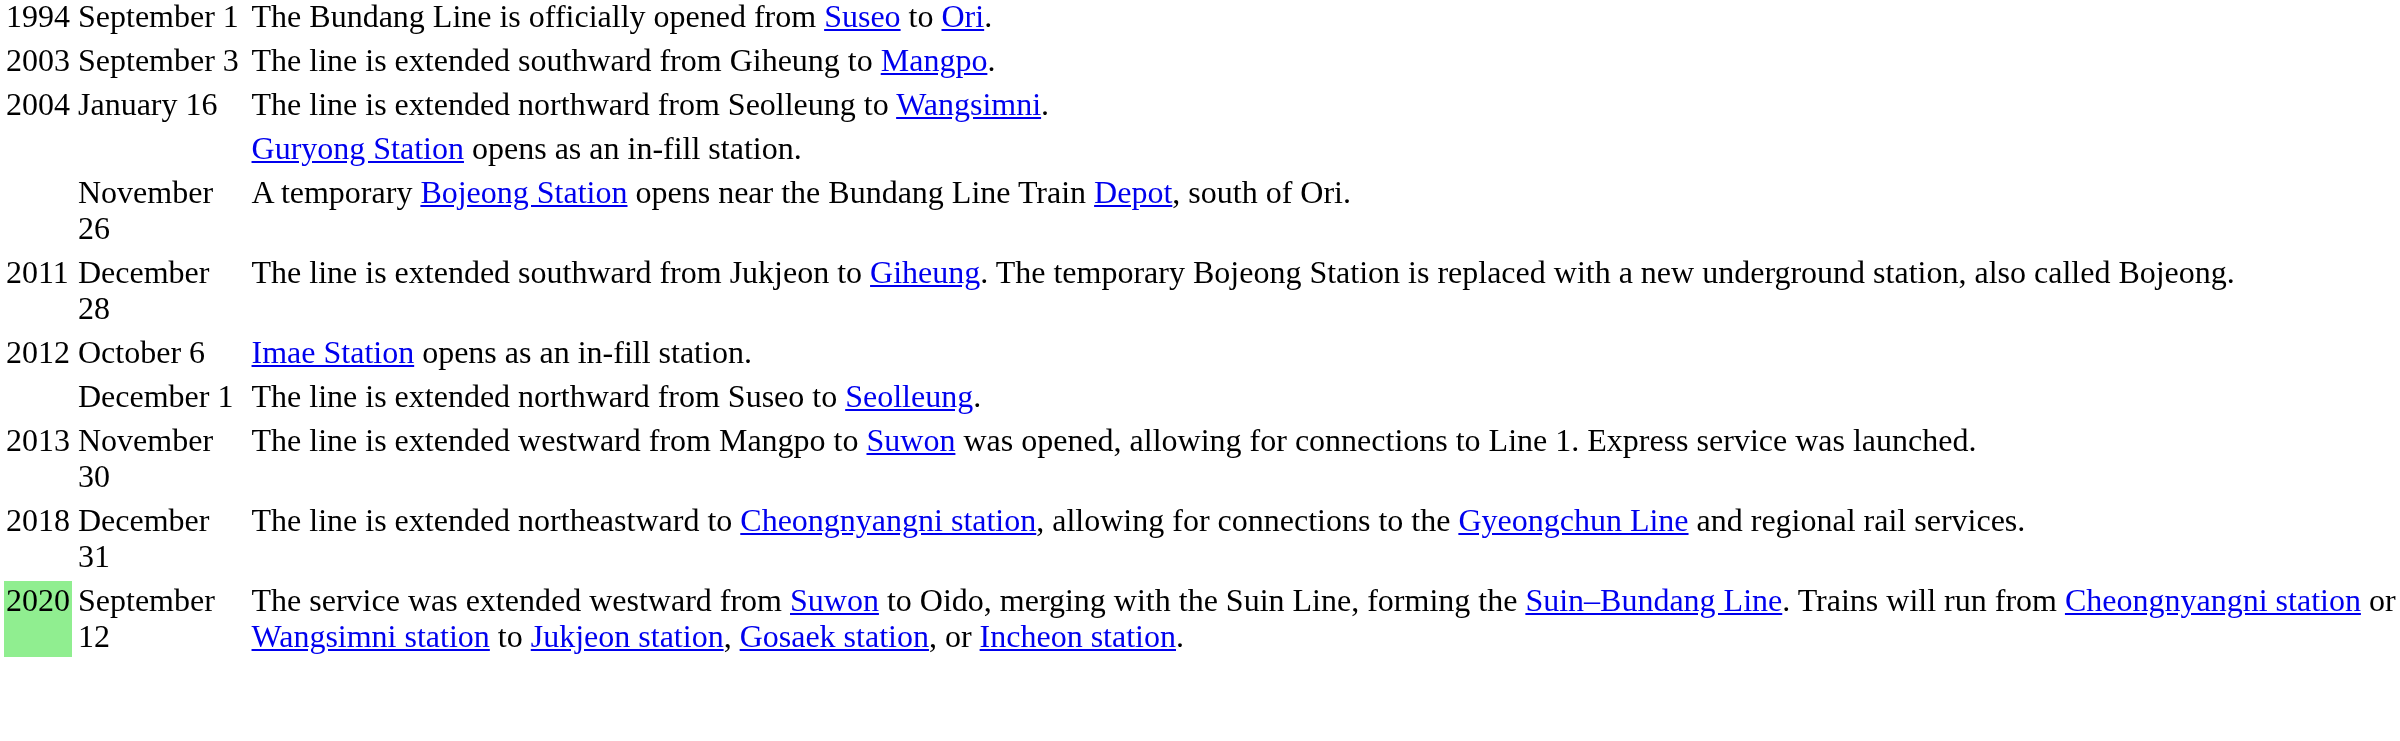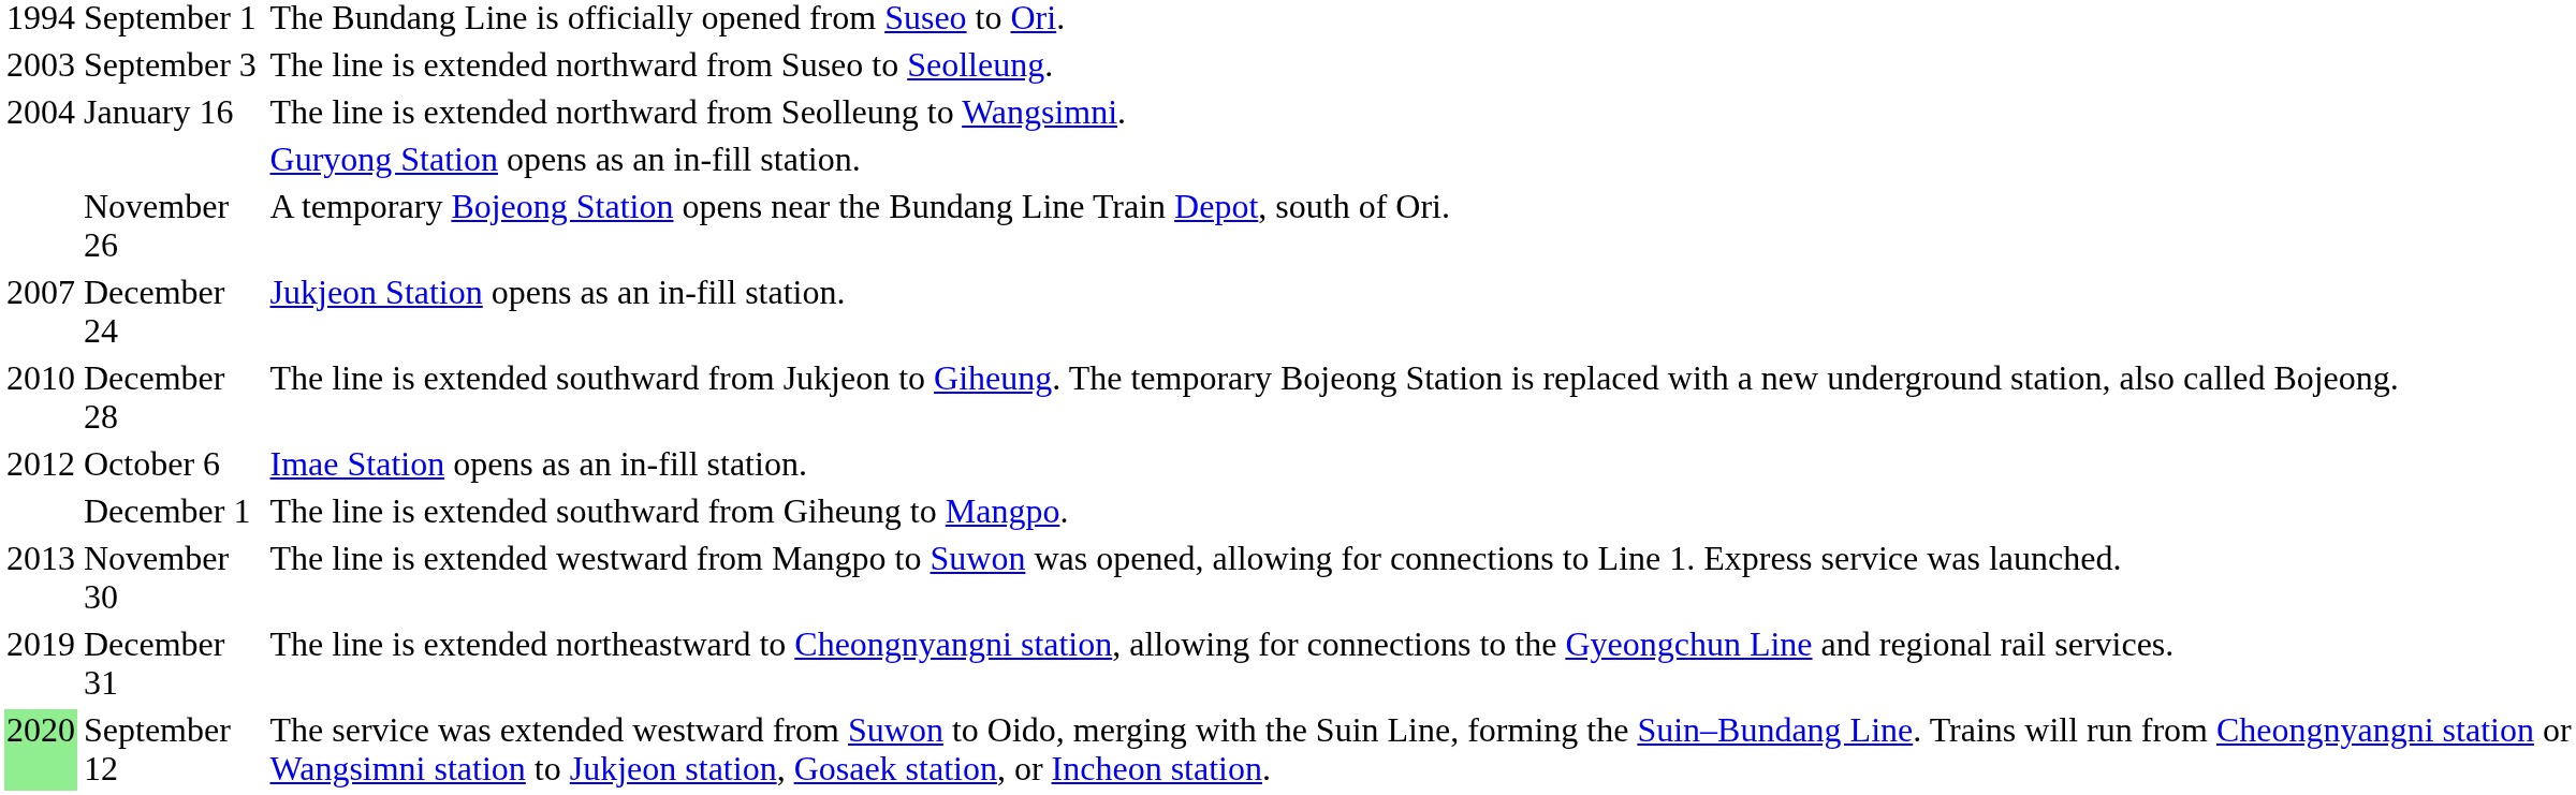September 3 | column 3: The line is extended southward from Giheung to Mangpo. -> The line is extended northward from Suseo to Seolleung.
+ row: 2007 | December 24 | Jukjeon Station opens as an in-fill station.
December 28 | column 1: 2011 -> 2010
December 1 | column 3: The line is extended northward from Suseo to Seolleung. -> The line is extended southward from Giheung to Mangpo.
December 31 | column 1: 2018 -> 2019
